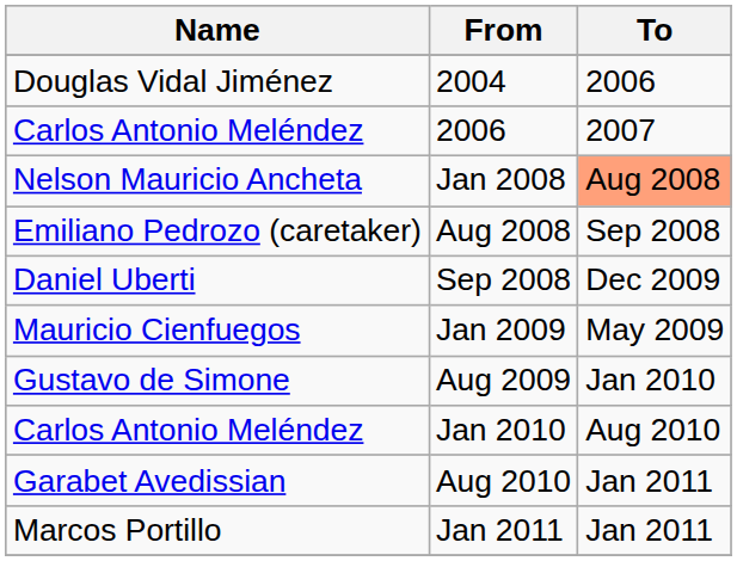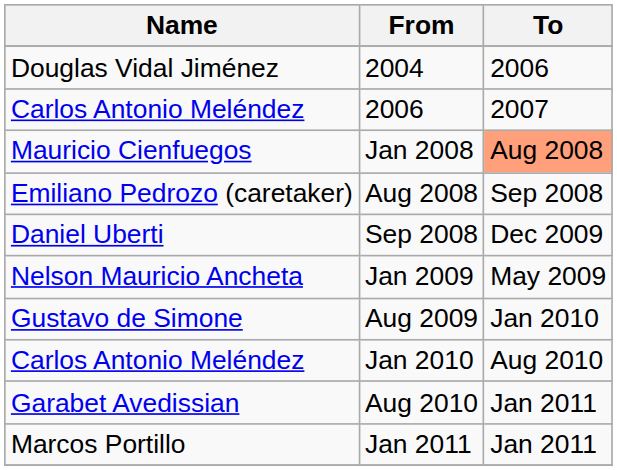Jan 2008 | Name: Nelson Mauricio Ancheta -> Mauricio Cienfuegos
Jan 2009 | Name: Mauricio Cienfuegos -> Nelson Mauricio Ancheta
